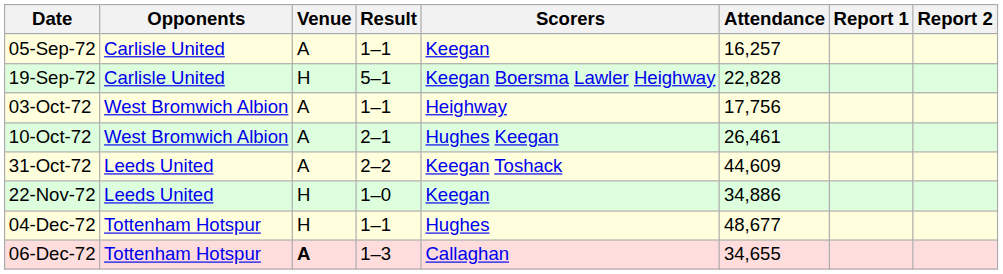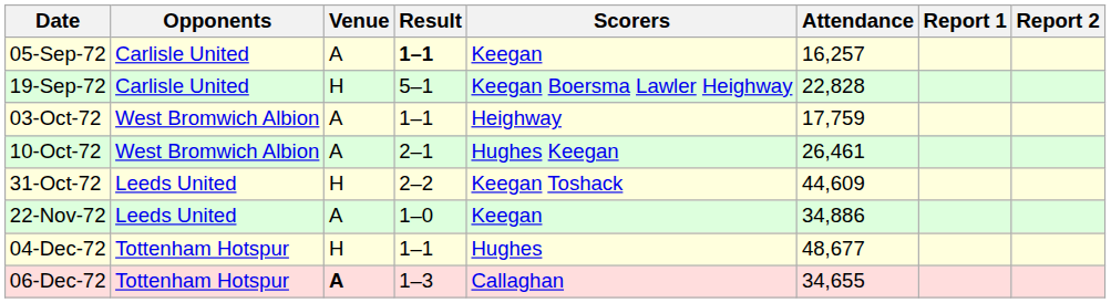05-Sep-72 | Result: normal -> bold
03-Oct-72 | Attendance: 17,756 -> 17,759
31-Oct-72 | Venue: A -> H
22-Nov-72 | Venue: H -> A
